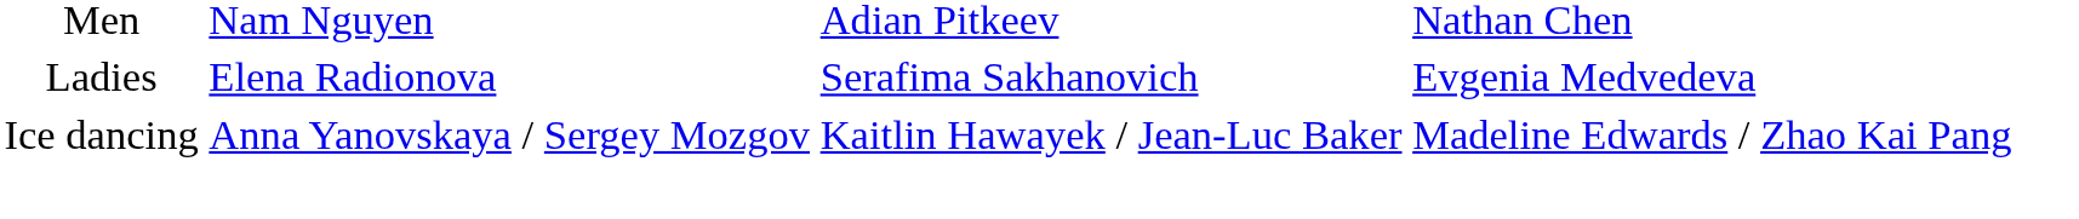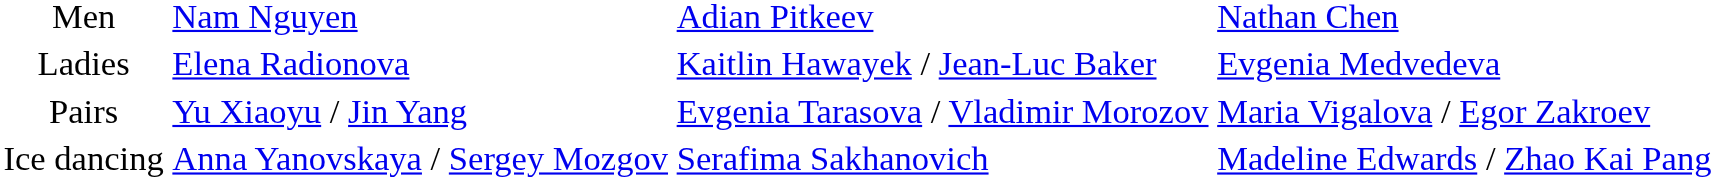Ladies | column 3: Serafima Sakhanovich -> Kaitlin Hawayek / Jean-Luc Baker
+ row: Pairs | Yu Xiaoyu / Jin Yang | Evgenia Tarasova / Vladimir Morozov | Maria Vigalova / Egor Zakroev
Ice dancing | column 3: Kaitlin Hawayek / Jean-Luc Baker -> Serafima Sakhanovich
